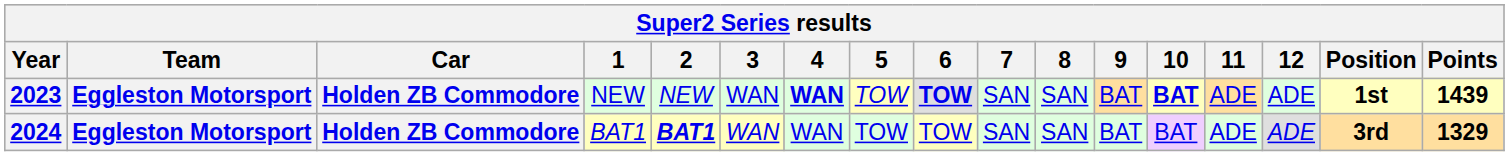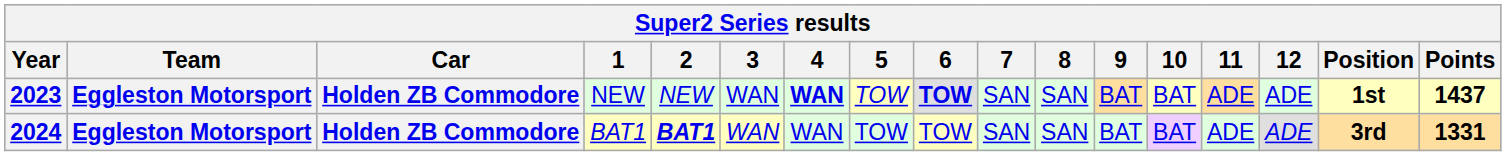2023 | 10: bold -> normal
2023 | Points: 1439 -> 1437
2024 | Points: 1329 -> 1331
